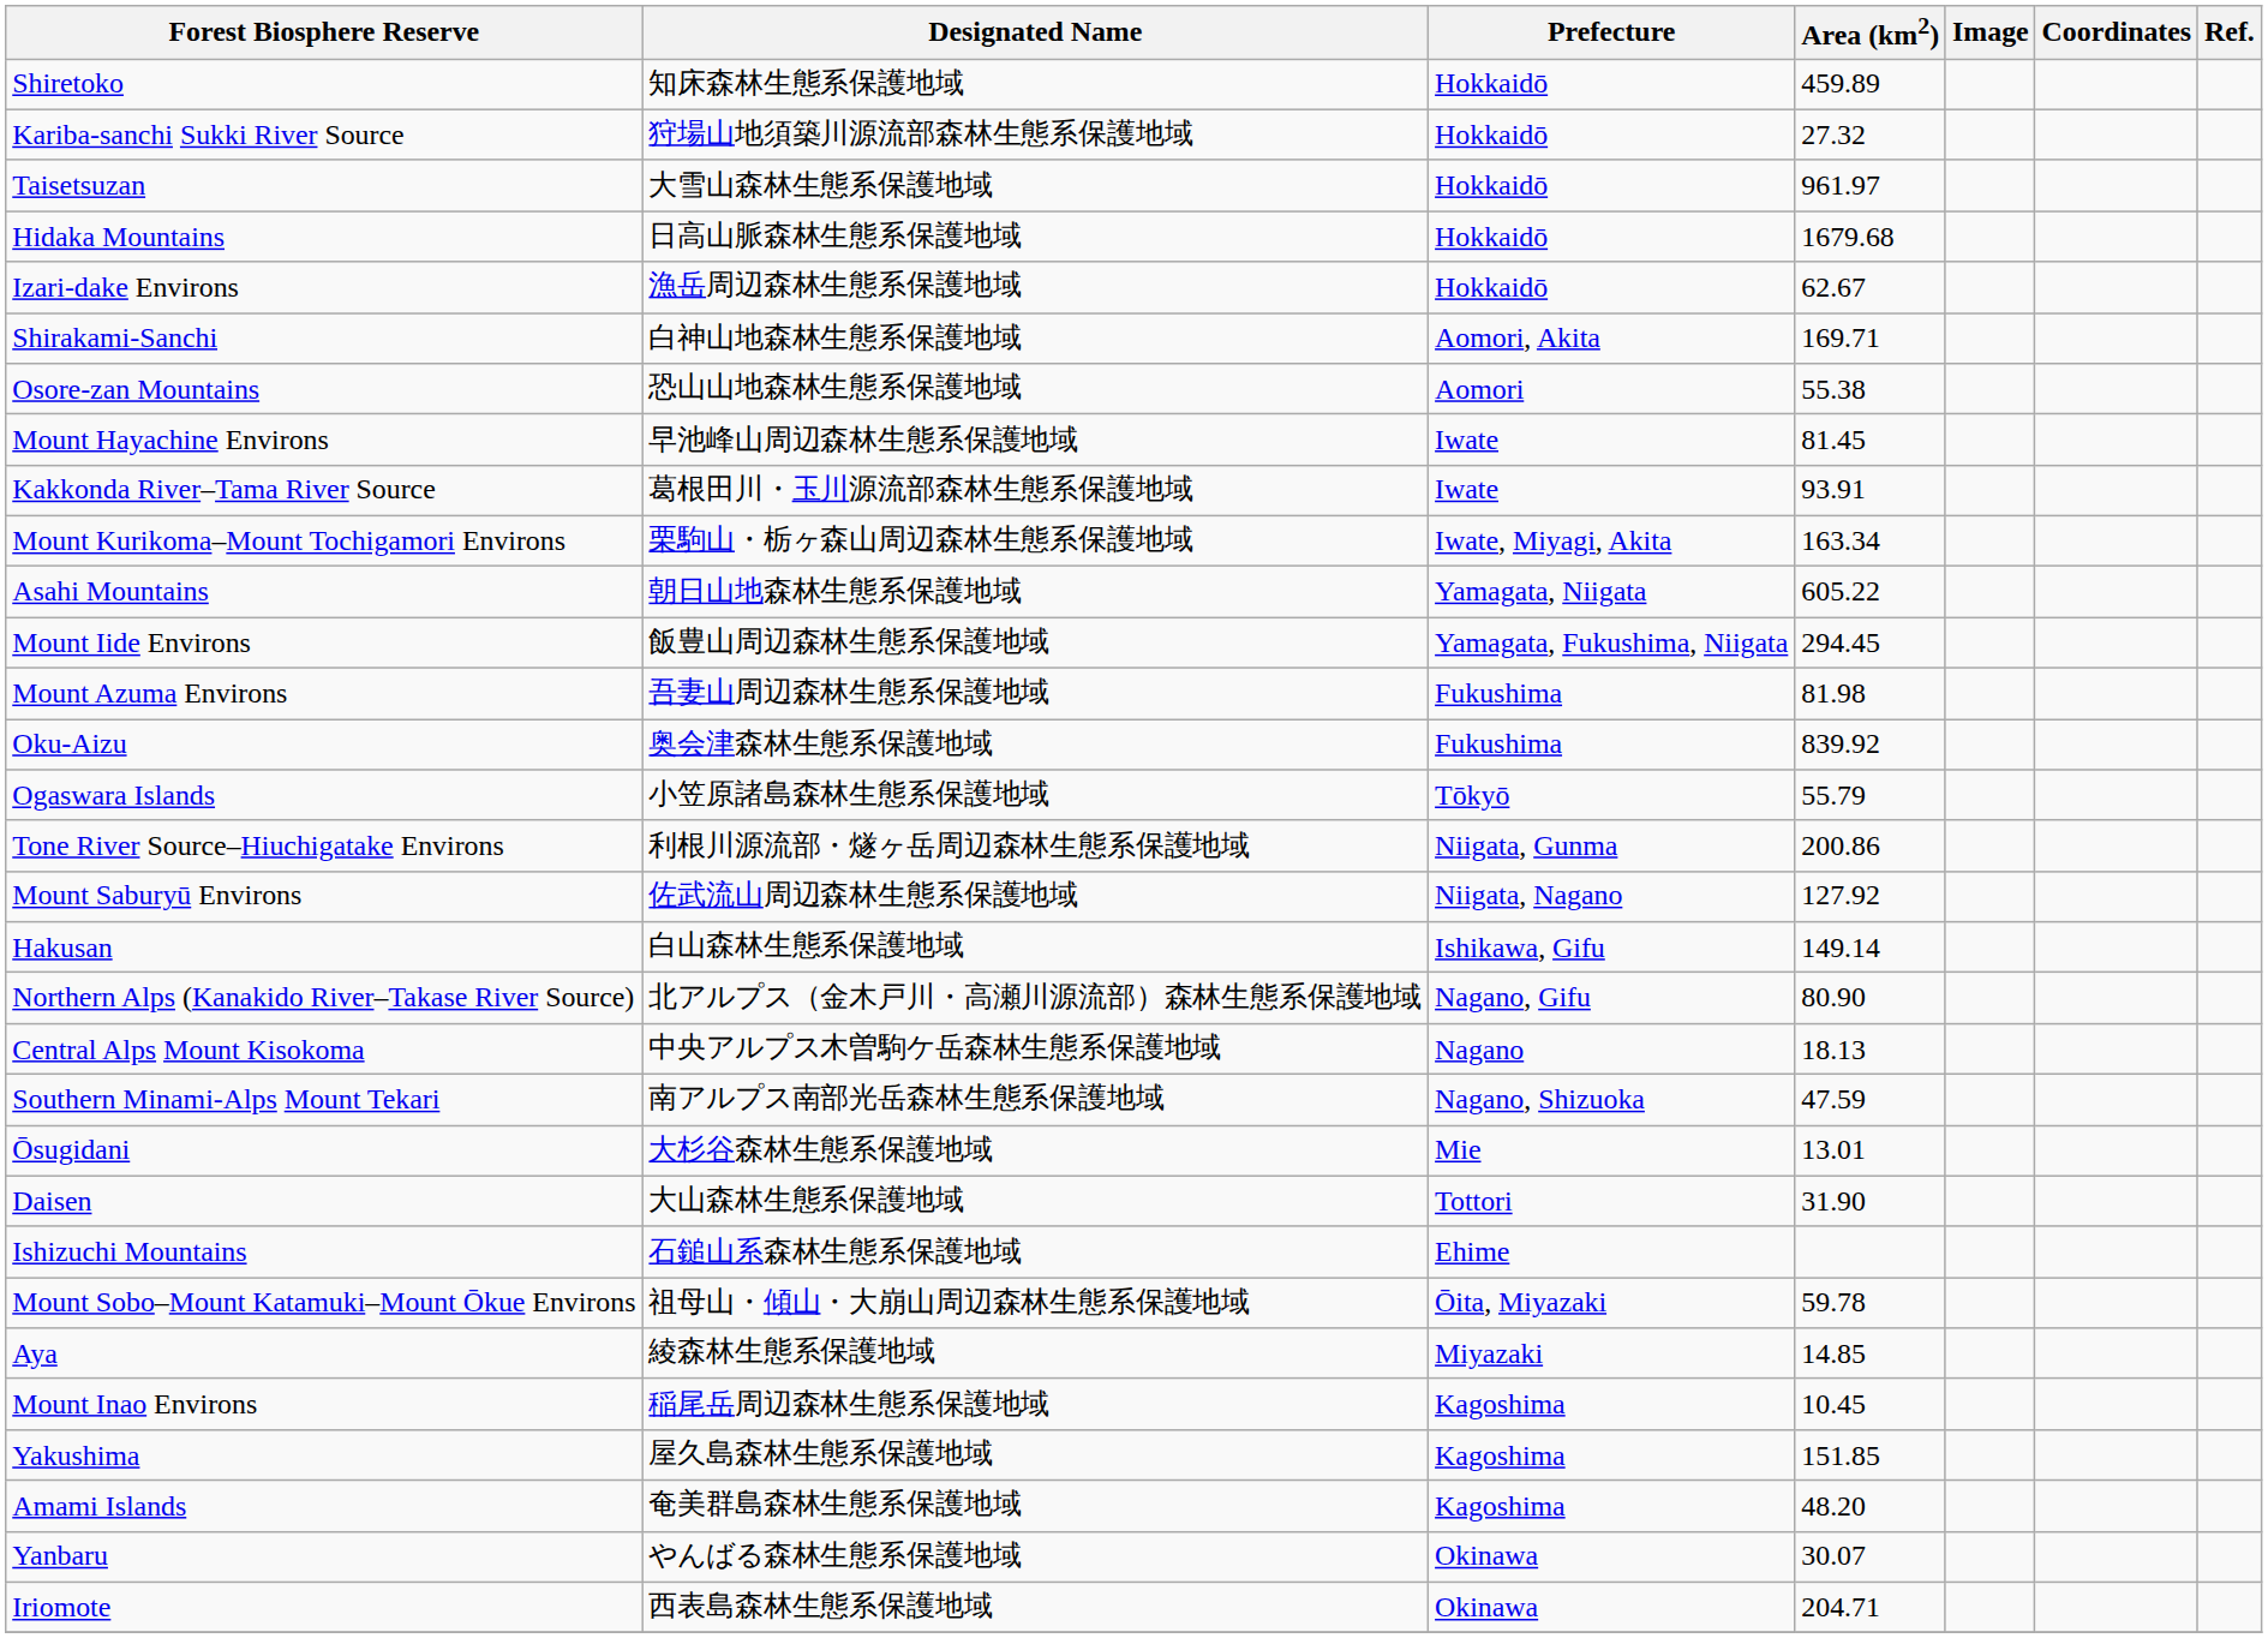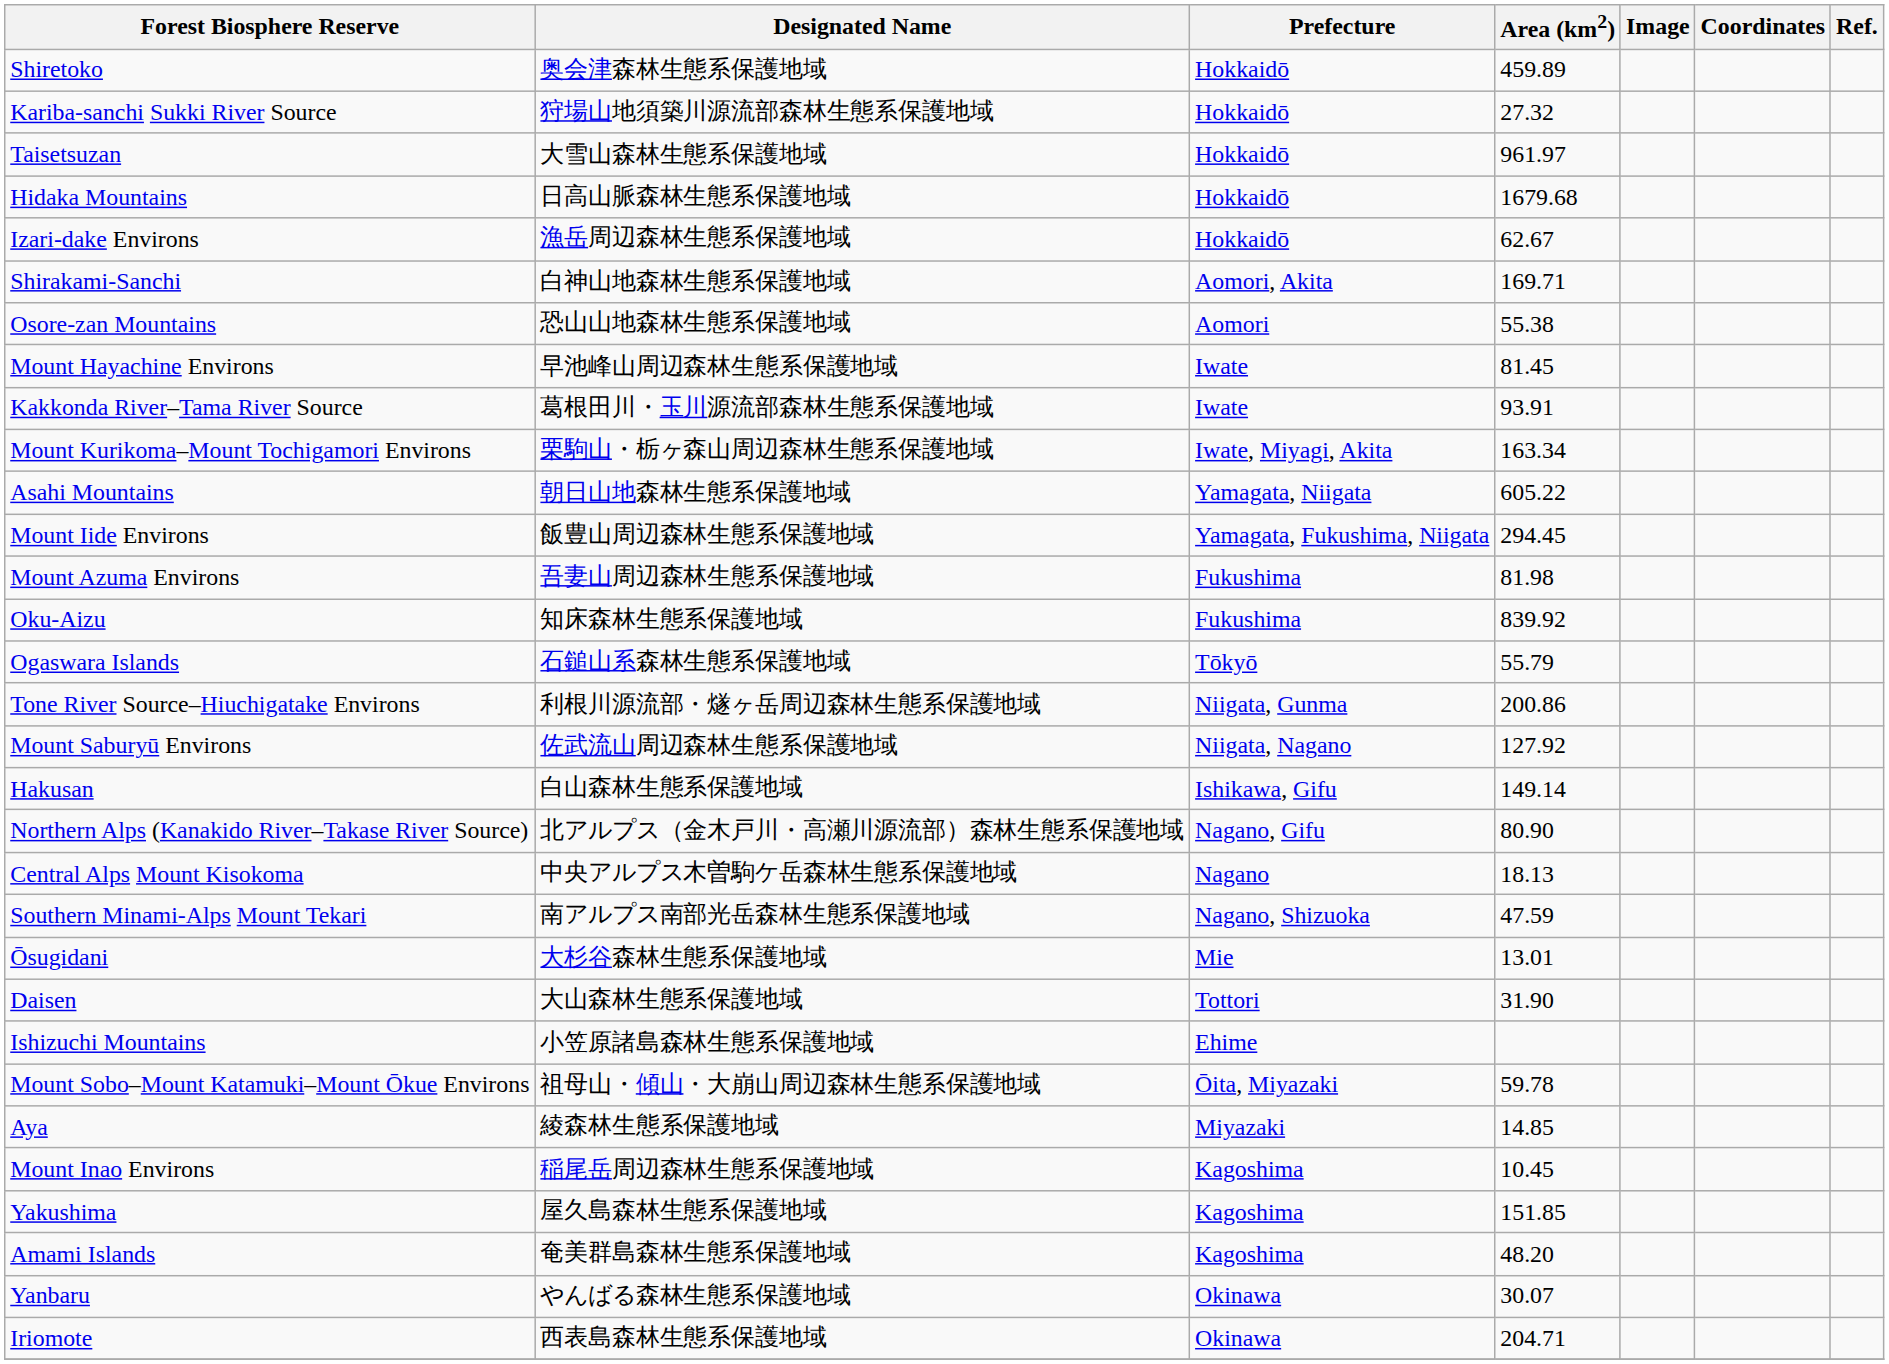Shiretoko | Designated Name: 知床森林生態系保護地域 -> 奥会津森林生態系保護地域
Oku-Aizu | Designated Name: 奥会津森林生態系保護地域 -> 知床森林生態系保護地域
Ogaswara Islands | Designated Name: 小笠原諸島森林生態系保護地域 -> 石鎚山系森林生態系保護地域
Ishizuchi Mountains | Designated Name: 石鎚山系森林生態系保護地域 -> 小笠原諸島森林生態系保護地域
